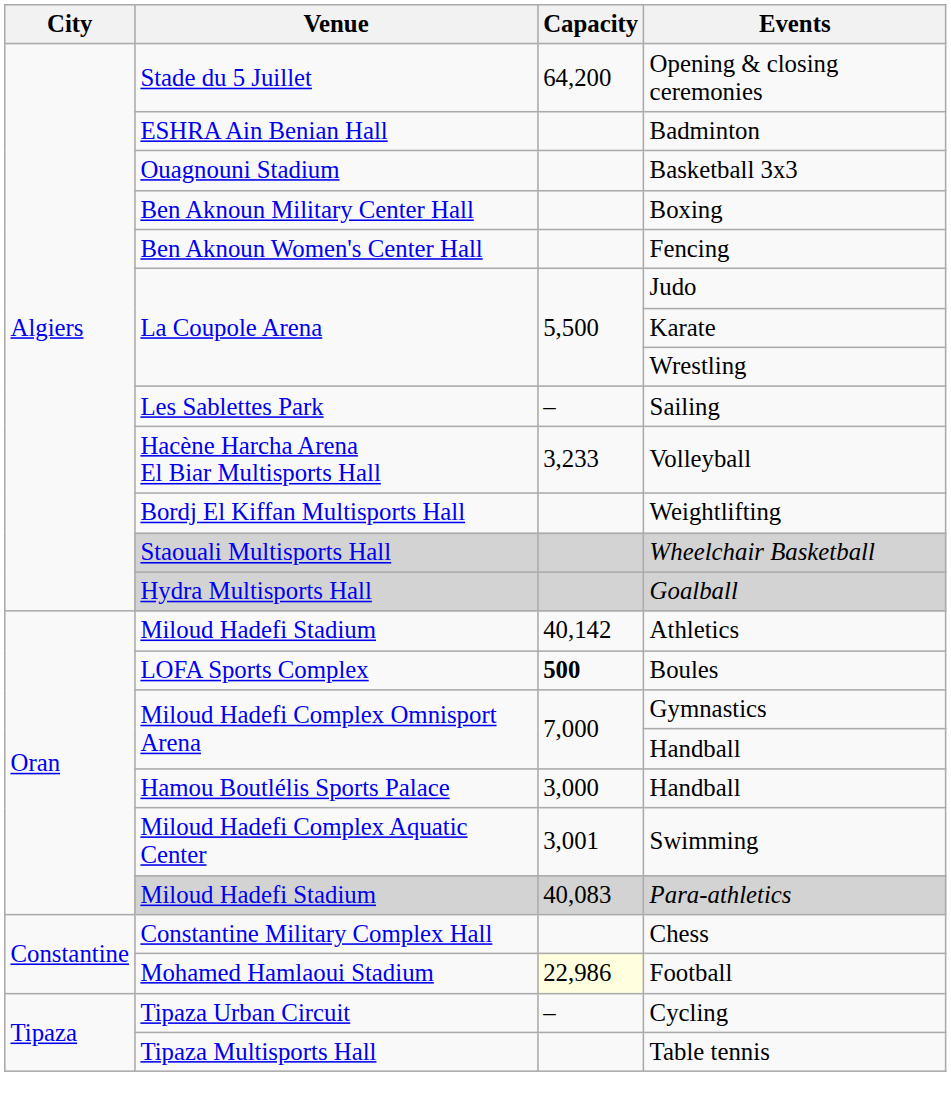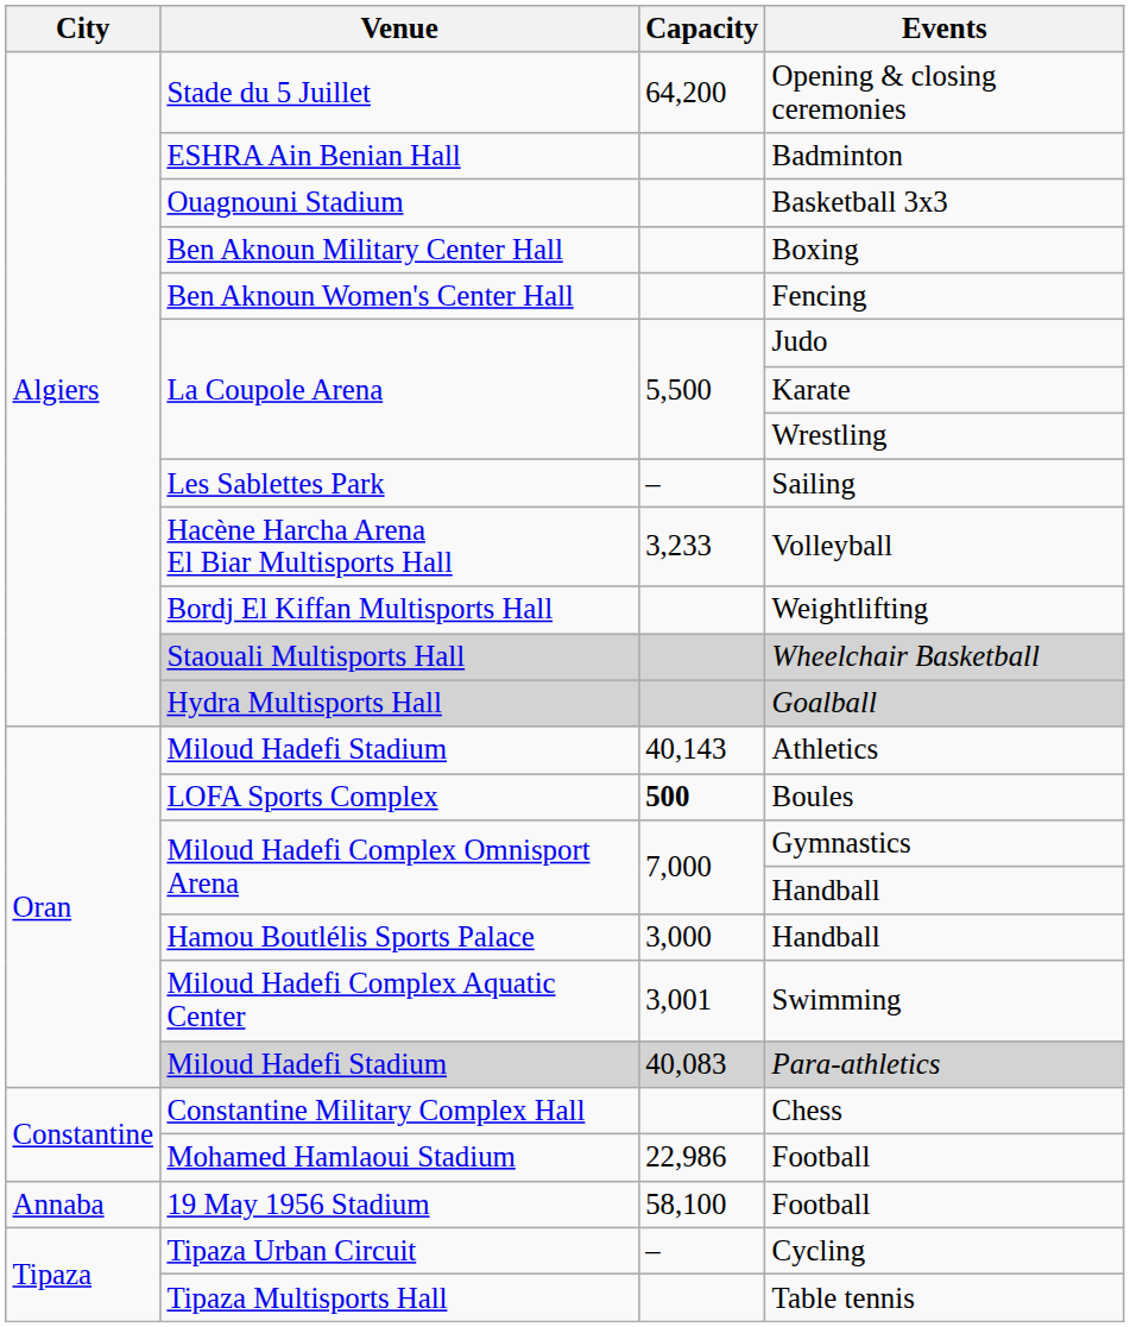Athletics | Capacity: 40,142 -> 40,143
Mohamed Hamlaoui Stadium / Football | Capacity: lightyellow background -> no background
+ row: Annaba | 19 May 1956 Stadium | 58,100 | Football
